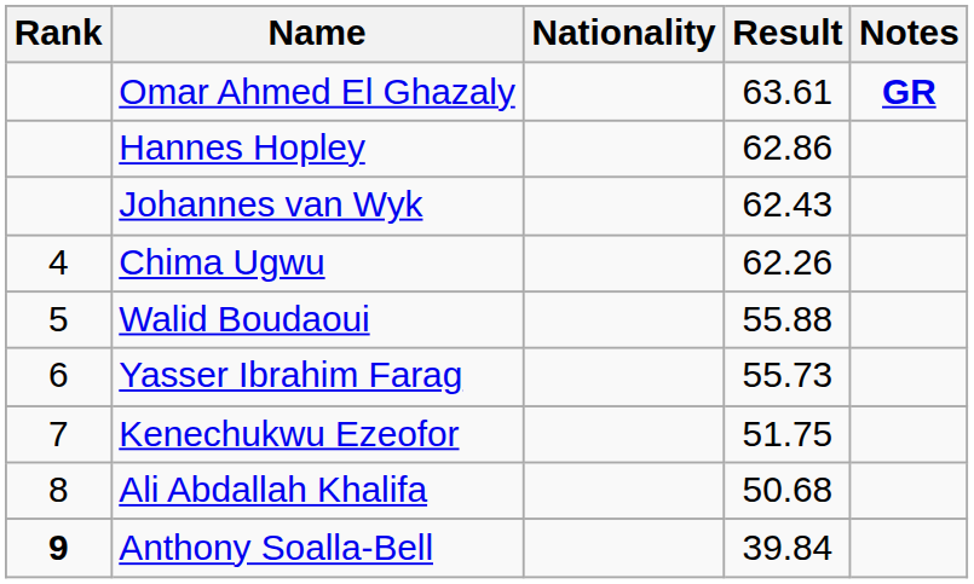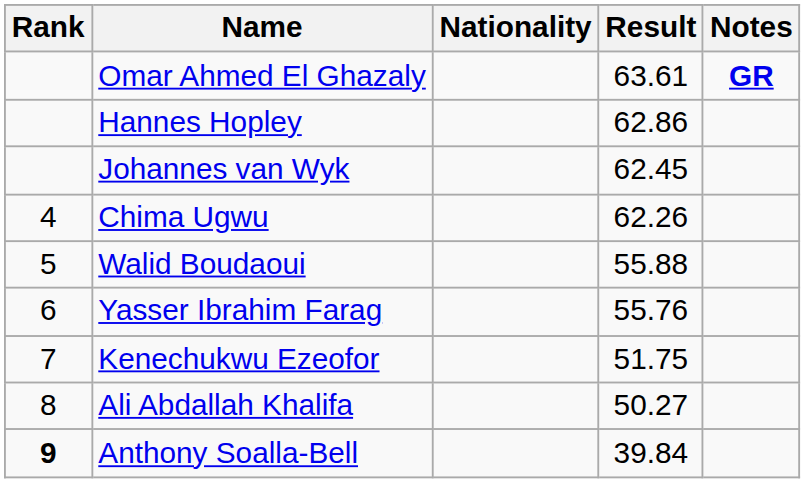Johannes van Wyk | Result: 62.43 -> 62.45
Yasser Ibrahim Farag | Result: 55.73 -> 55.76
Ali Abdallah Khalifa | Result: 50.68 -> 50.27
